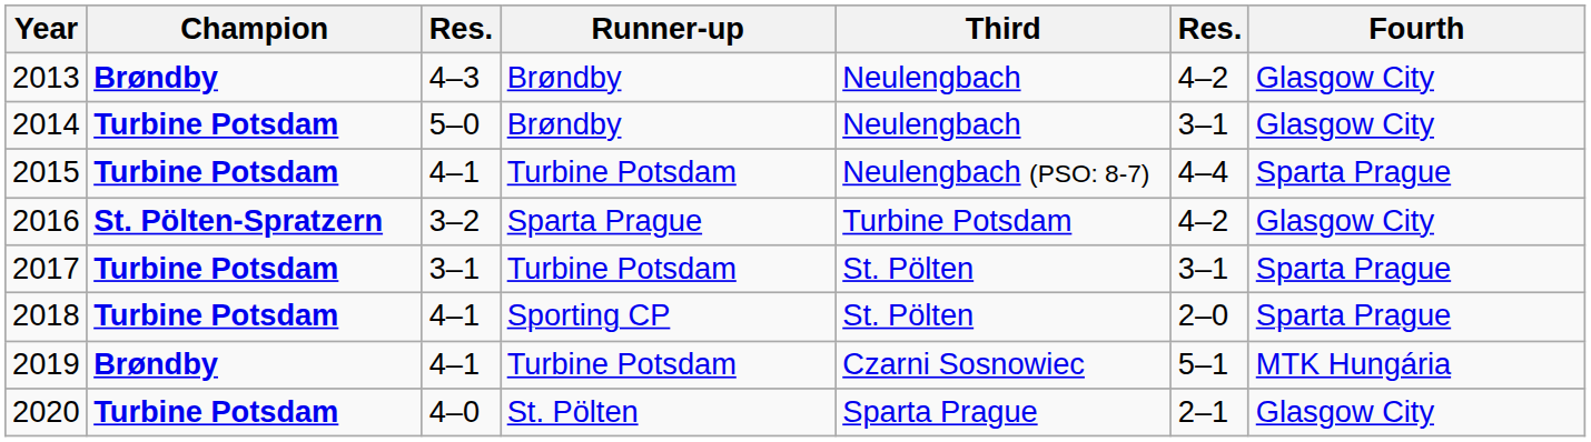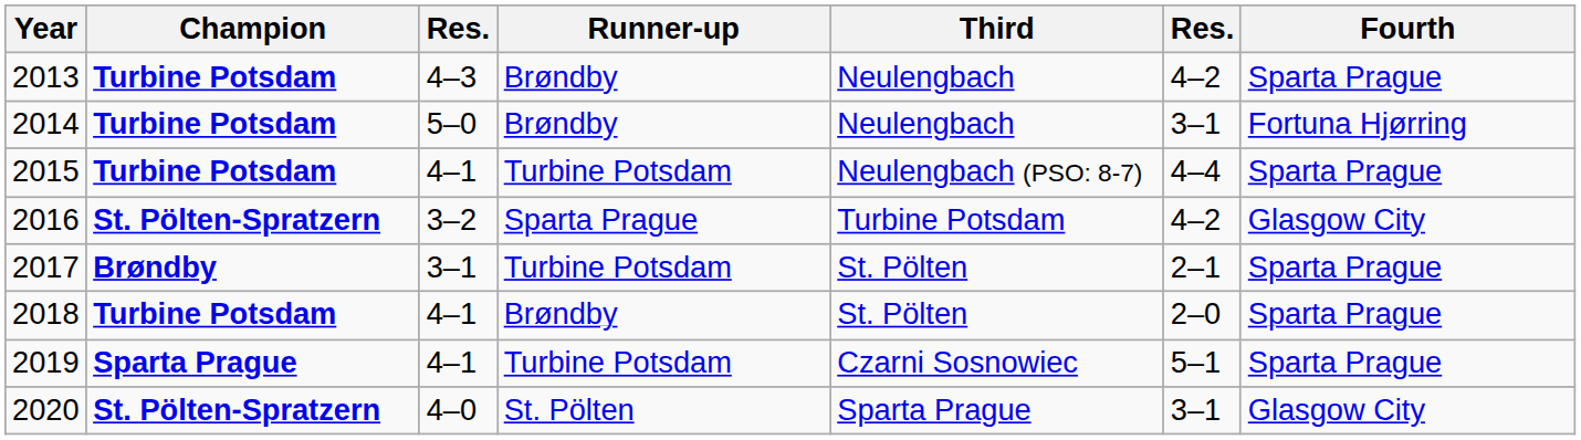2013 | Champion: Brøndby -> Turbine Potsdam
2013 | Fourth: Glasgow City -> Sparta Prague
2014 | Fourth: Glasgow City -> Fortuna Hjørring
2017 | Champion: Turbine Potsdam -> Brøndby
2017 | column 6: 3–1 -> 2–1
2018 | Runner-up: Sporting CP -> Brøndby
2019 | Champion: Brøndby -> Sparta Prague
2019 | Fourth: MTK Hungária -> Sparta Prague
2020 | Champion: Turbine Potsdam -> St. Pölten-Spratzern
2020 | column 6: 2–1 -> 3–1
